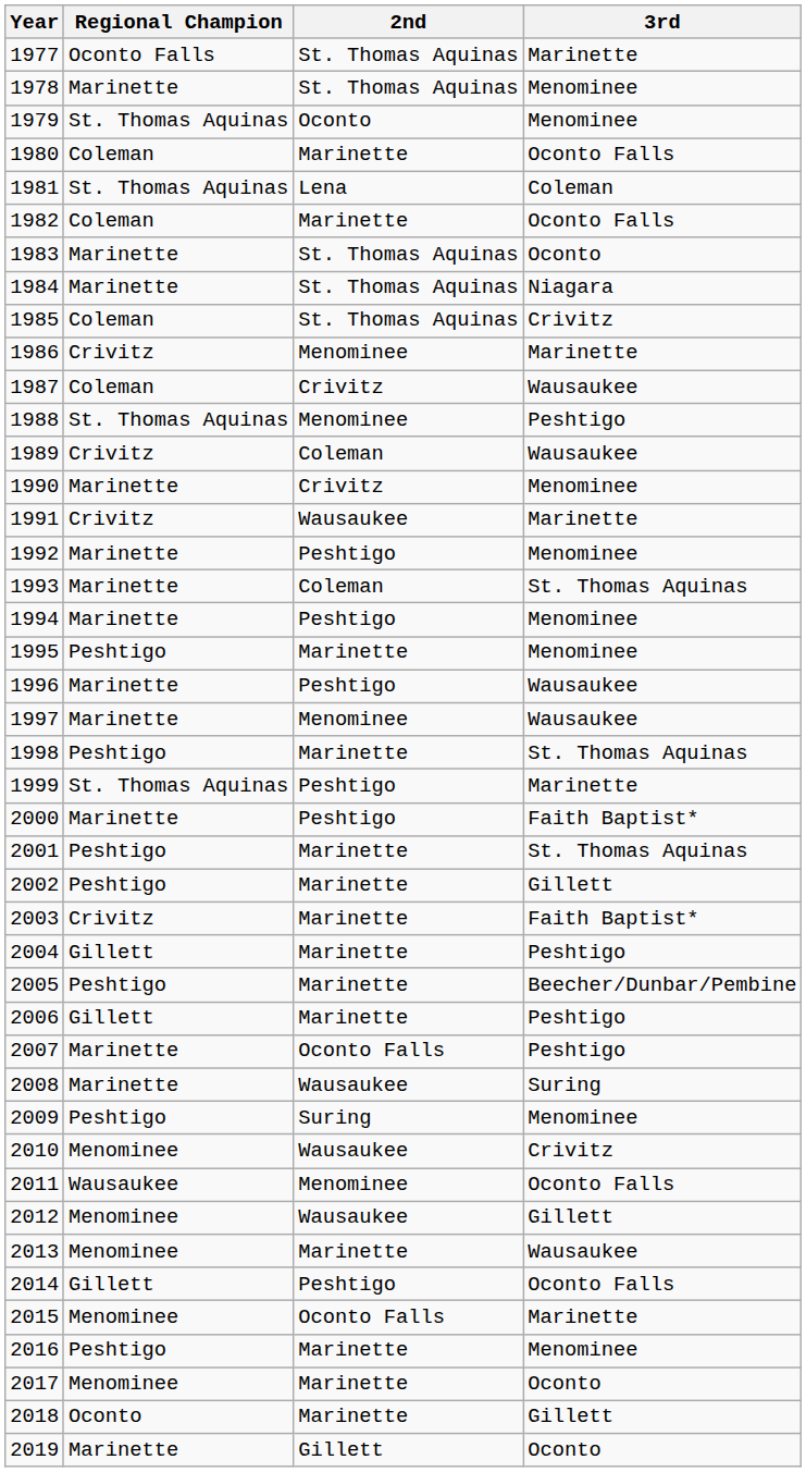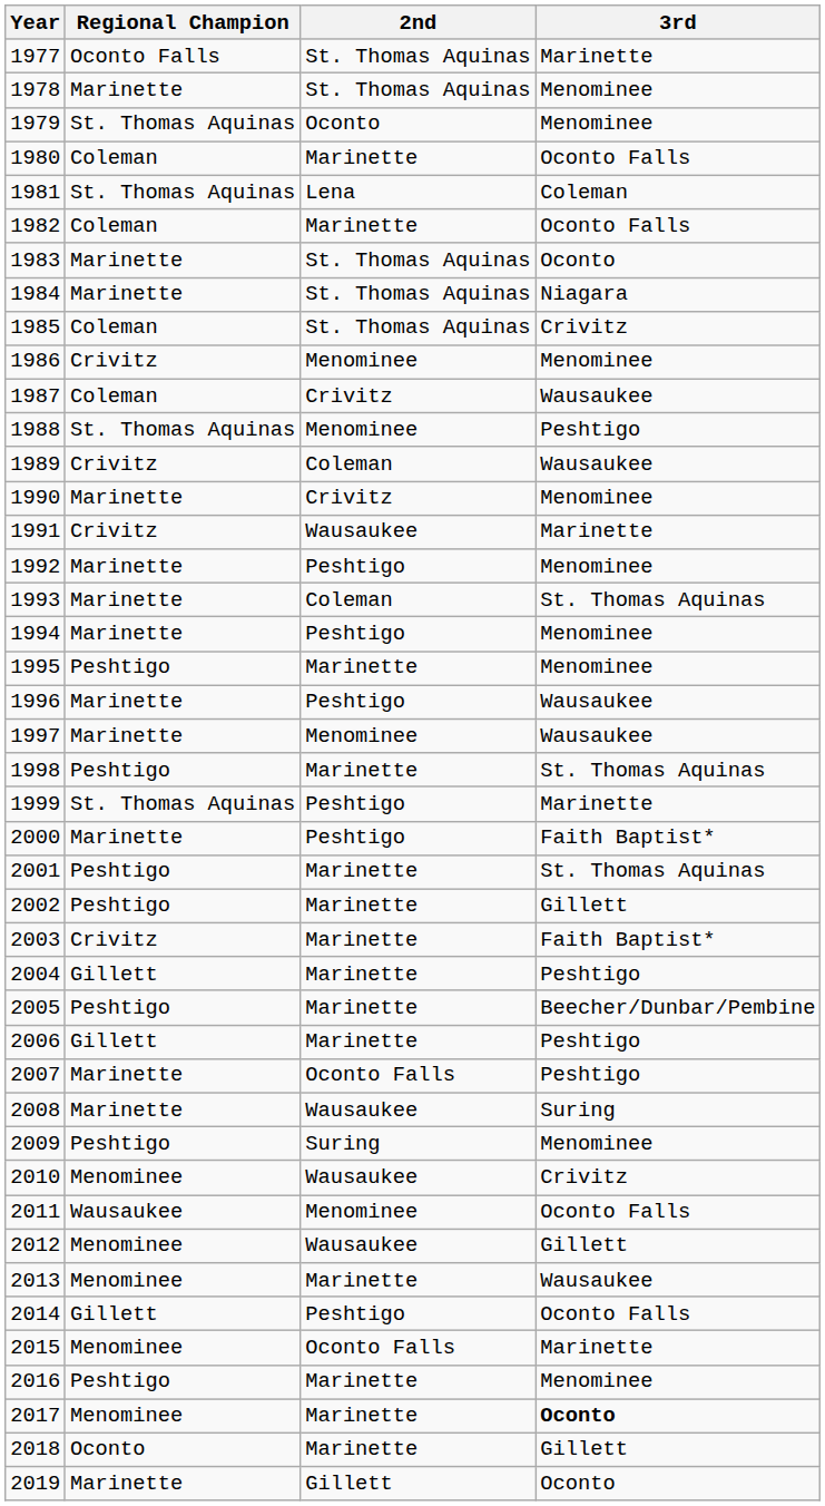1986 | 3rd: Marinette -> Menominee
2017 | 3rd: normal -> bold
